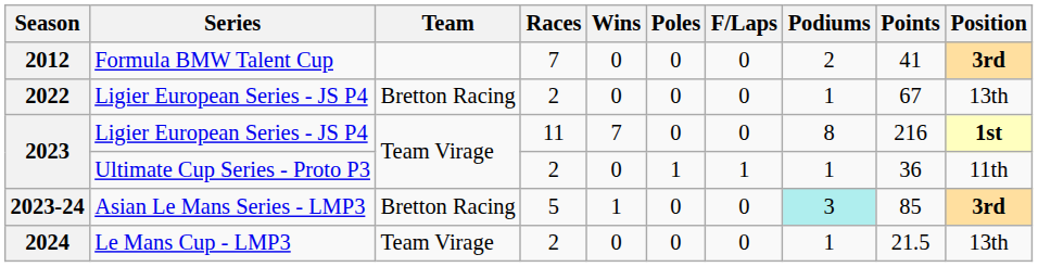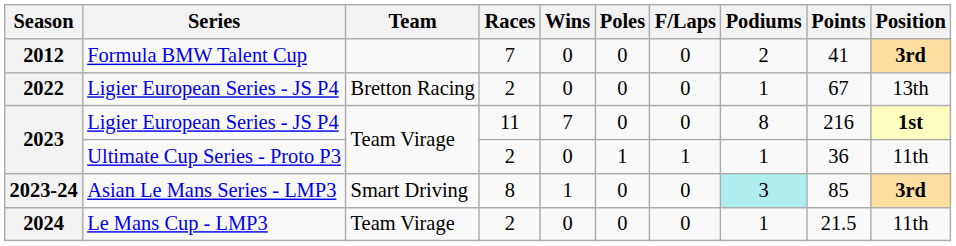2023-24 | Team: Bretton Racing -> Smart Driving
2023-24 | Races: 5 -> 8
2024 | Position: 13th -> 11th
